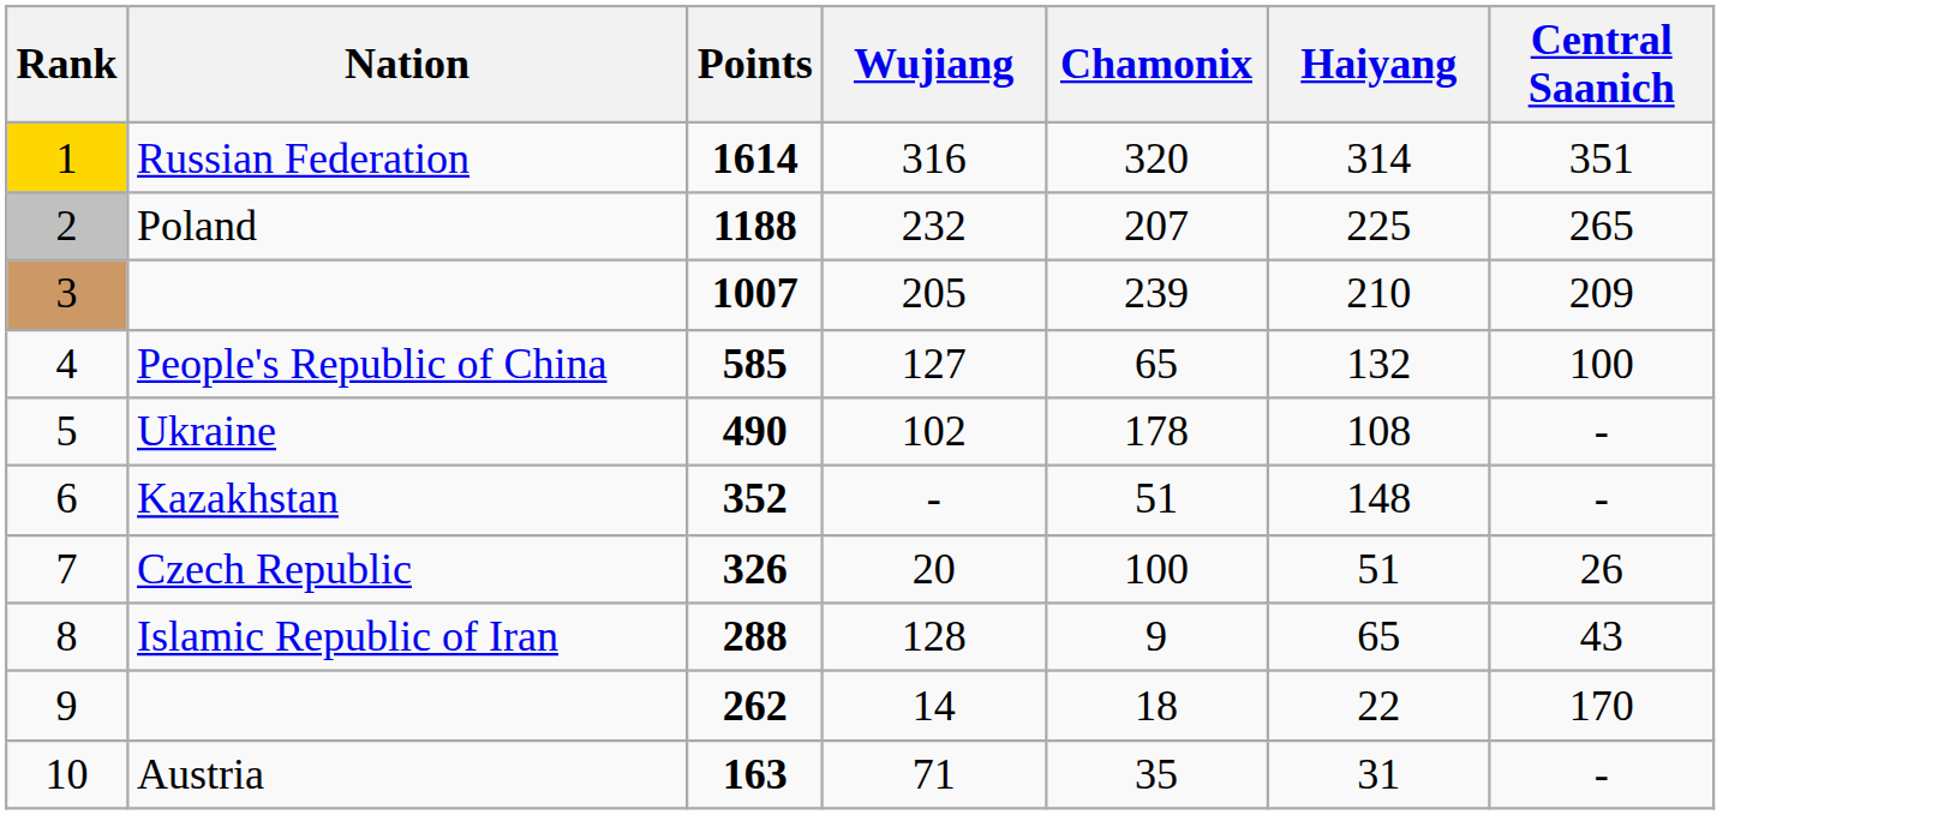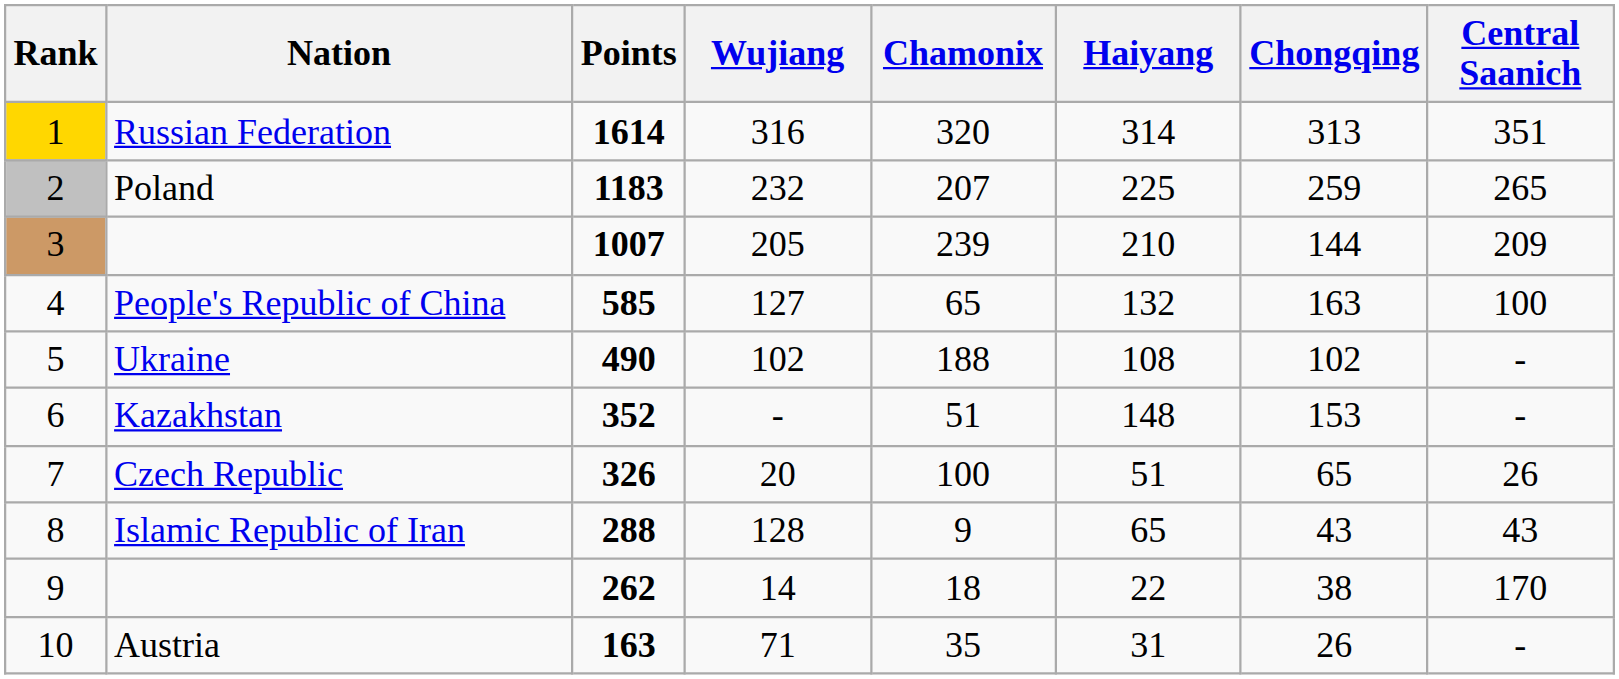+ column: Chongqing | 313 | 259 | 144 | 163 | 102 | 153 | 65 | 43 | 38 | 26
Poland | Points: 1188 -> 1183
Ukraine | Chamonix: 178 -> 188
